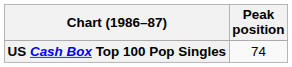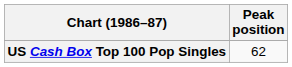US Cash Box Top 100 Pop Singles | Peak position: 74 -> 62
